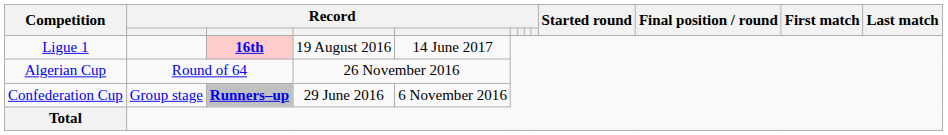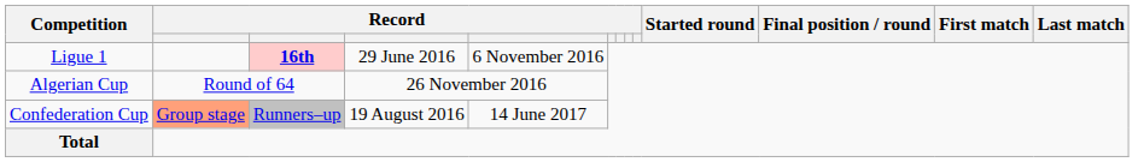Ligue 1 | column 4: 19 August 2016 -> 29 June 2016
Ligue 1 | column 5: 14 June 2017 -> 6 November 2016
Confederation Cup | column 2: no background -> lightsalmon background
Confederation Cup | column 3: bold -> normal
Confederation Cup | column 4: 29 June 2016 -> 19 August 2016
Confederation Cup | column 5: 6 November 2016 -> 14 June 2017
